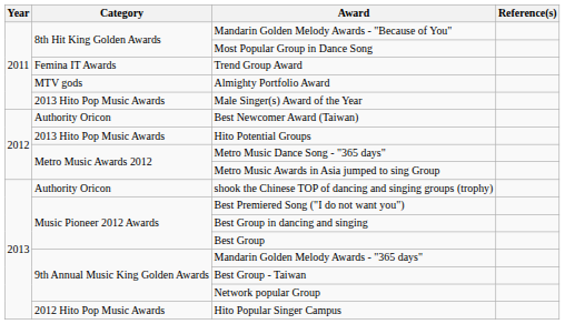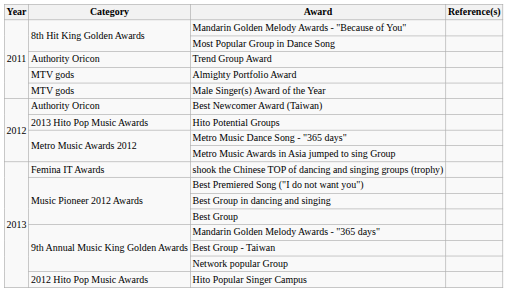Trend Group Award | Category: Femina IT Awards -> Authority Oricon
Male Singer(s) Award of the Year | Category: 2013 Hito Pop Music Awards -> MTV gods
shook the Chinese TOP of dancing and singing groups (trophy) | Category: Authority Oricon -> Femina IT Awards
